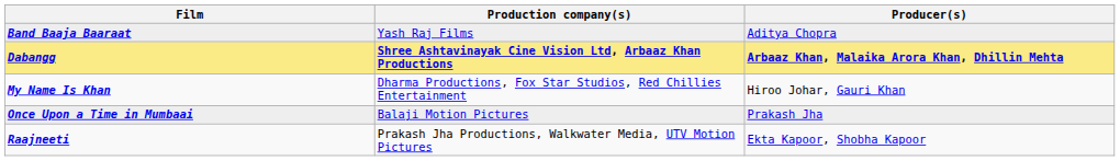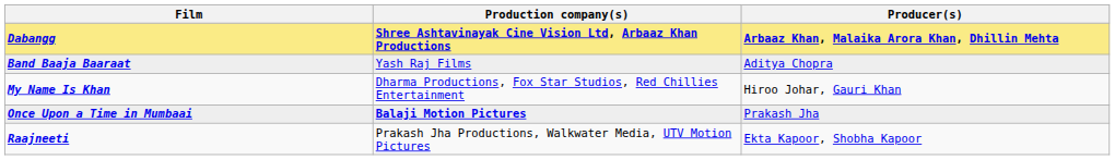rows swapped: Dabangg <-> Band Baaja Baaraat
Once Upon a Time in Mumbaai | Production company(s): normal -> bold
